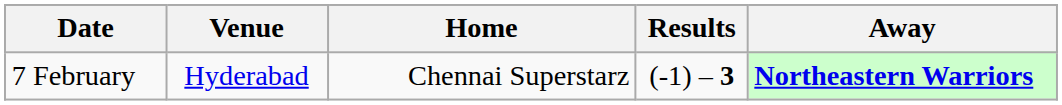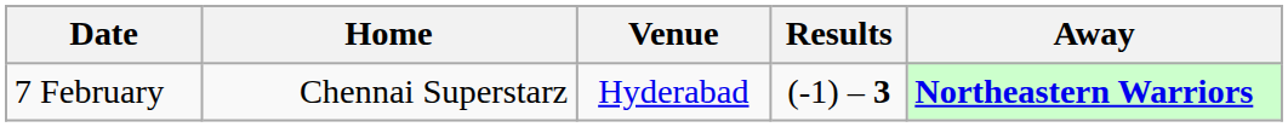columns swapped: Venue <-> Home
